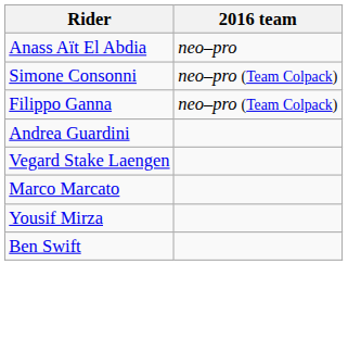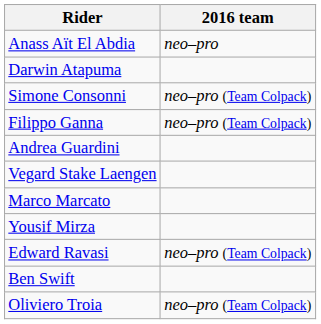+ row: Darwin Atapuma
+ row: Edward Ravasi | neo–pro (Team Colpack)
+ row: Oliviero Troia | neo–pro (Team Colpack)
